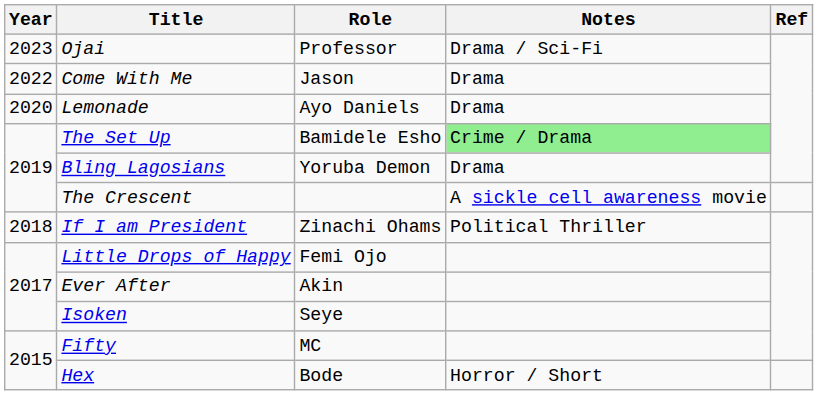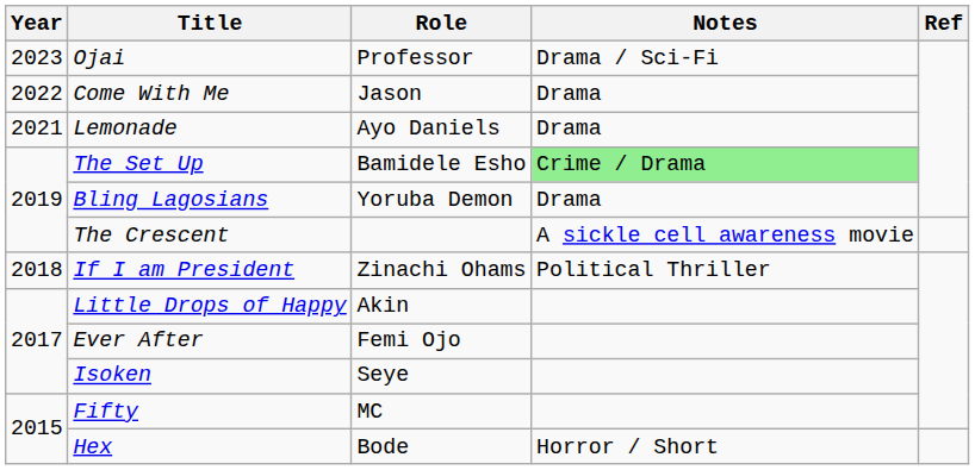Lemonade | Year: 2020 -> 2021
Little Drops of Happy | Role: Femi Ojo -> Akin
Ever After | Role: Akin -> Femi Ojo
